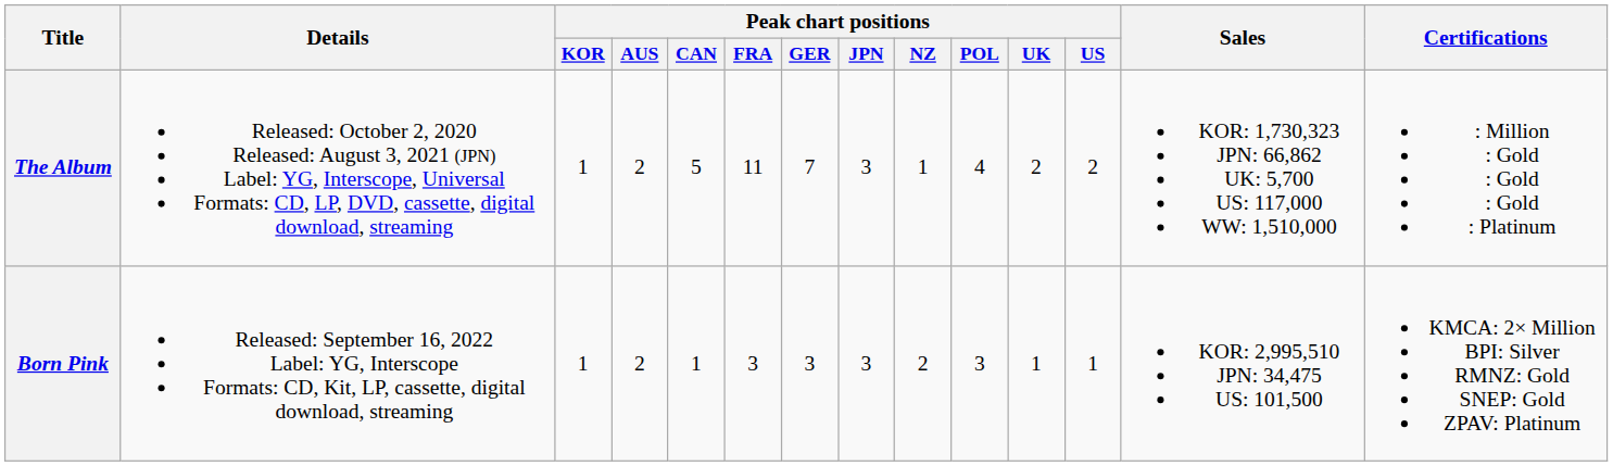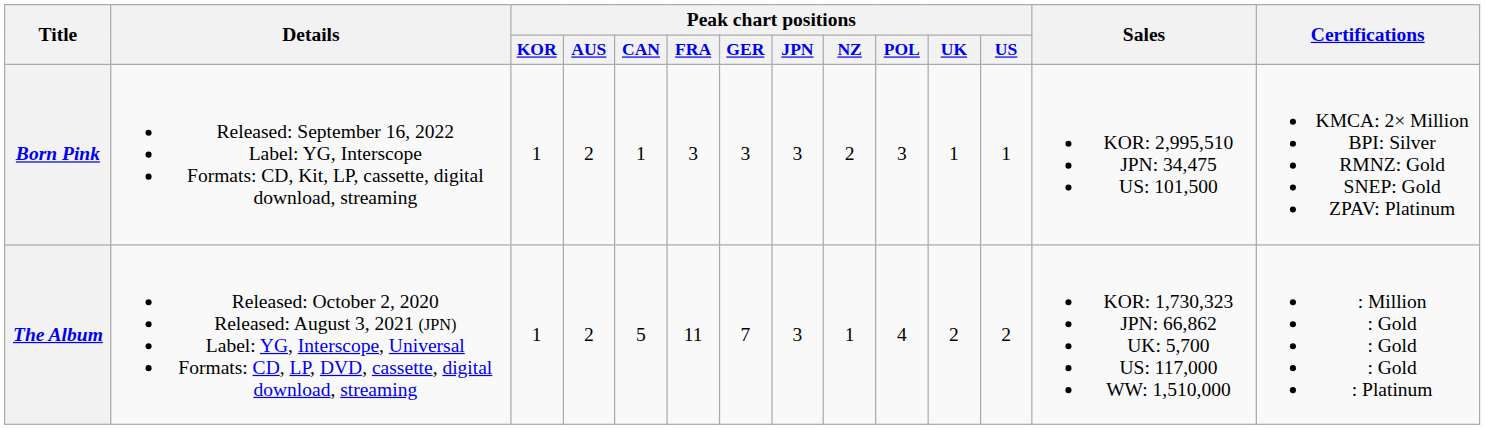rows swapped: The Album <-> Born Pink
